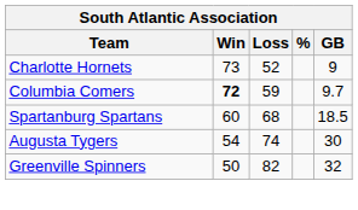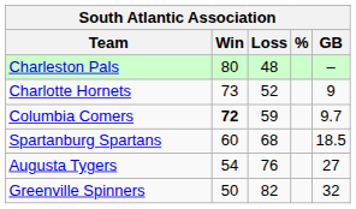+ row: Charleston Pals | 80 | 48 | –
Augusta Tygers | Loss: 74 -> 76
Augusta Tygers | GB: 30 -> 27
